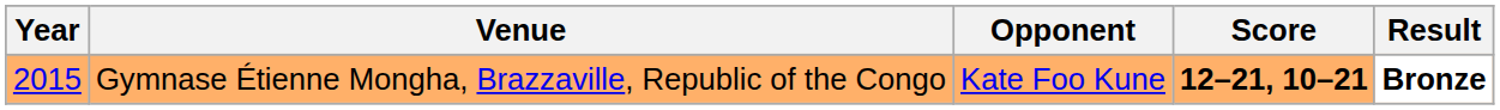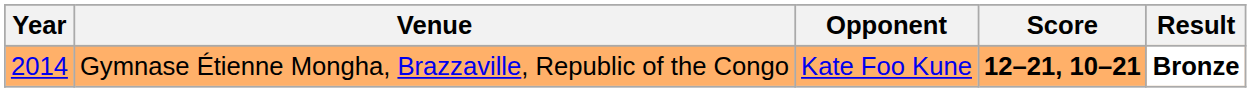Gymnase Étienne Mongha, Brazzaville, Republic of the Congo | Year: 2015 -> 2014
